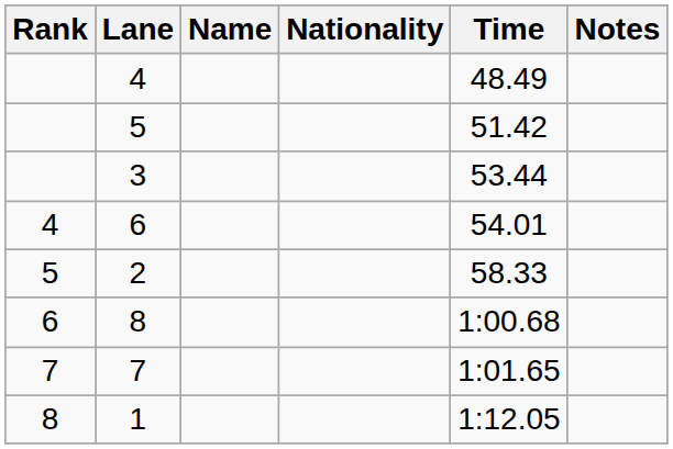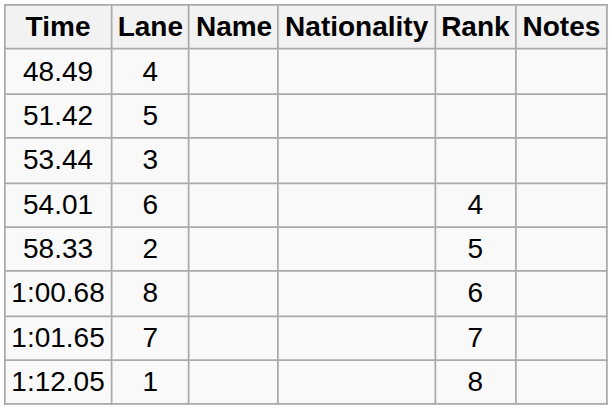columns swapped: Rank <-> Time
